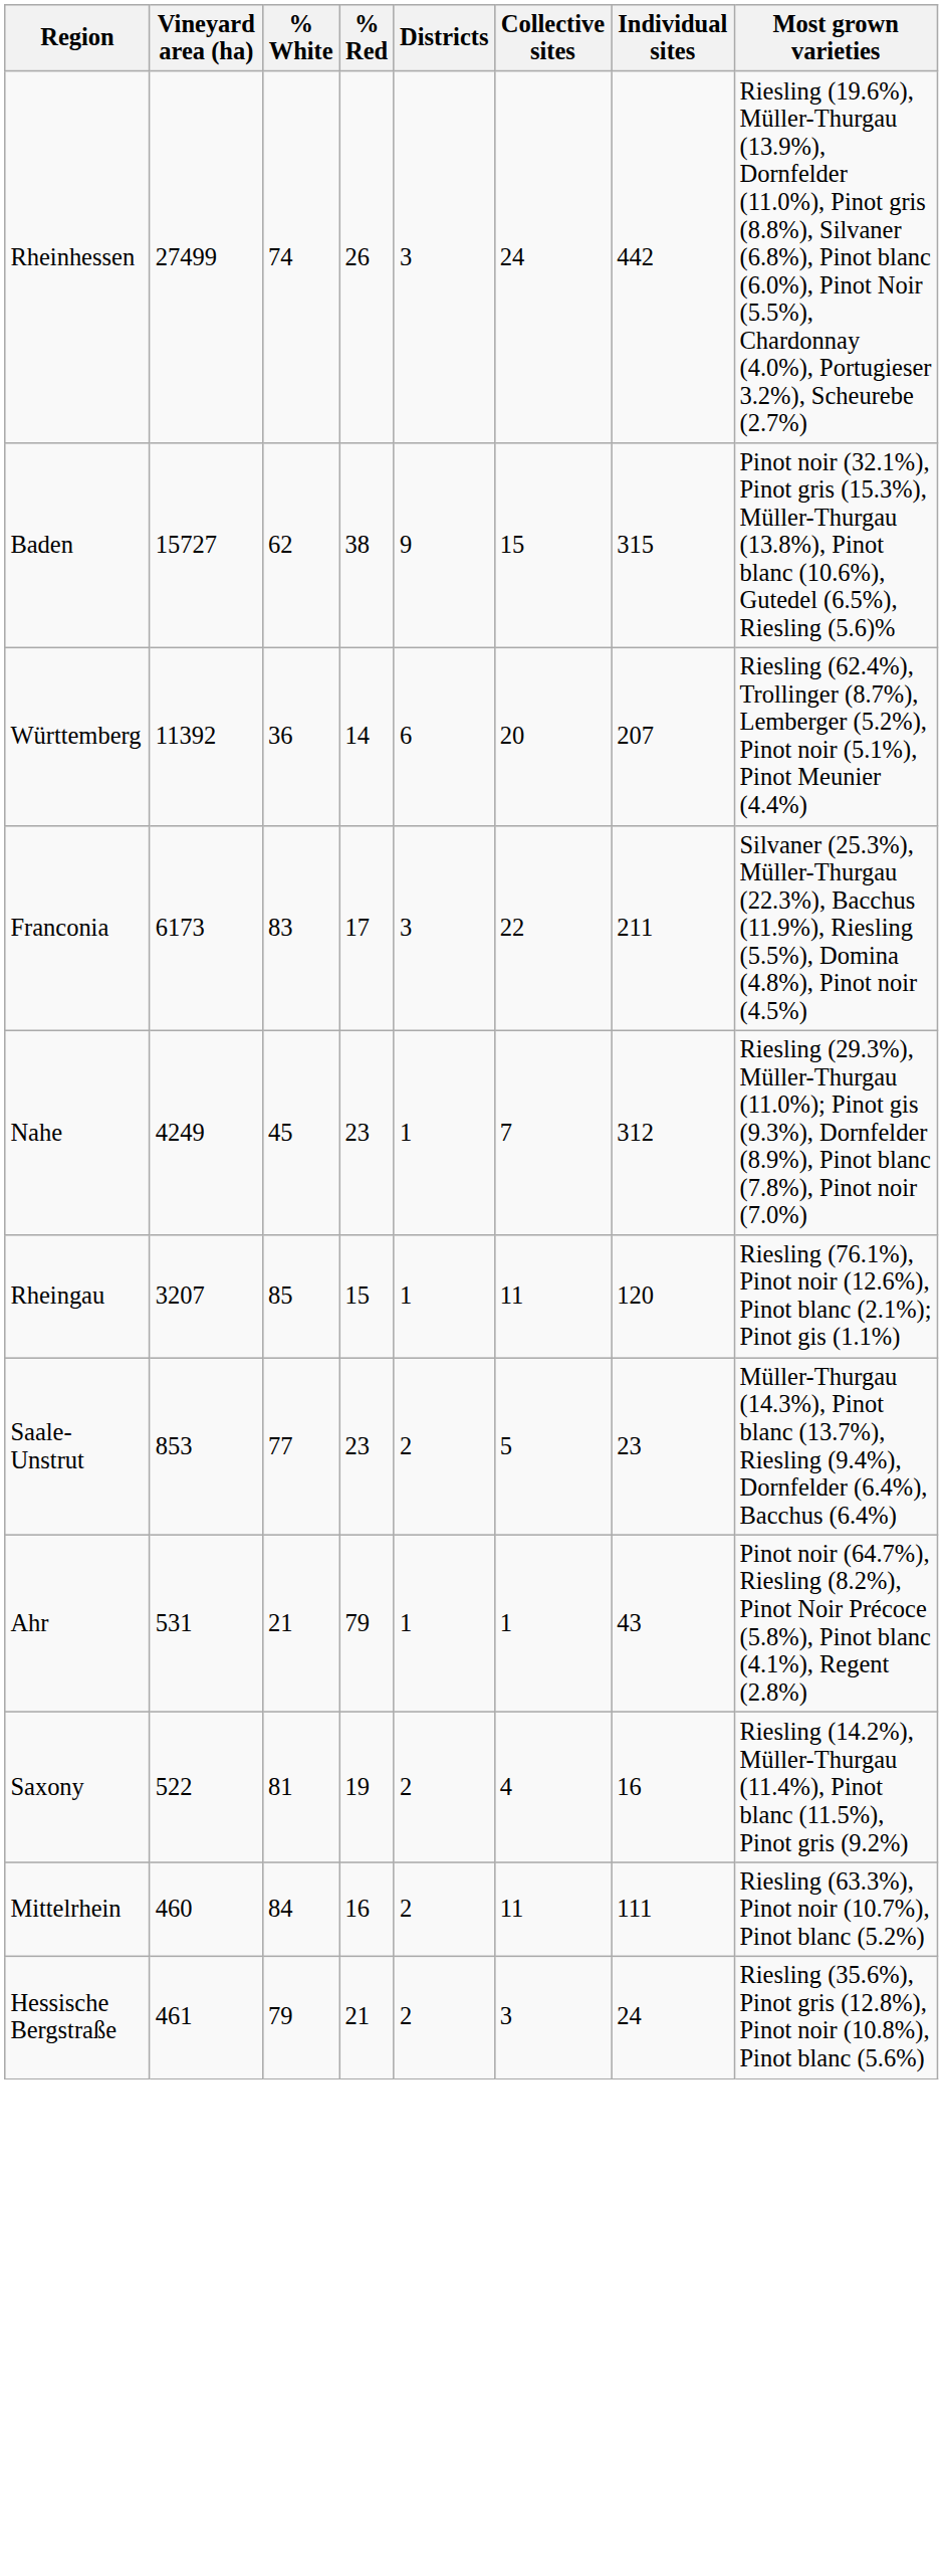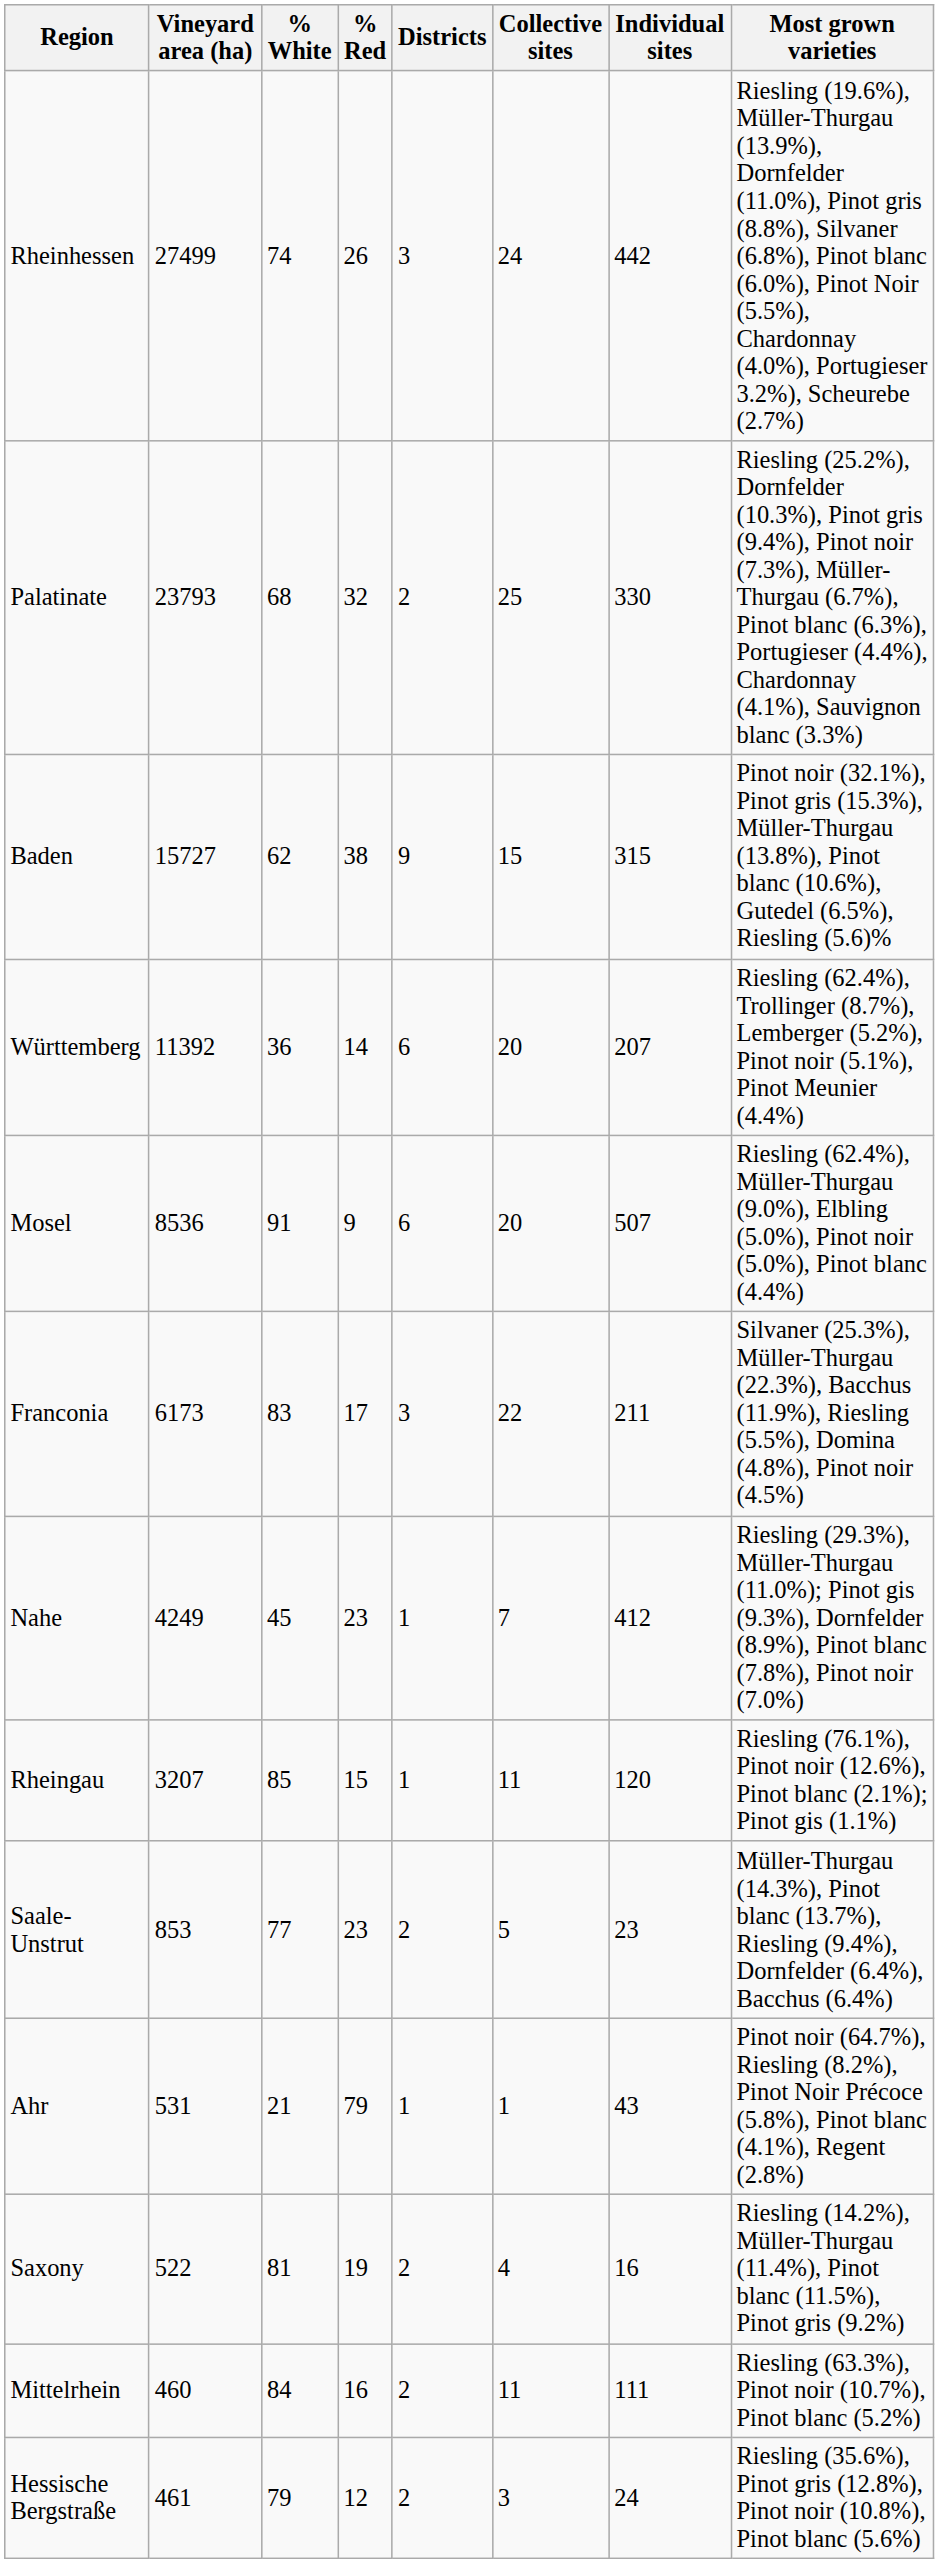+ row: Palatinate | 23793 | 68 | 32 | 2 | 25 | 330 | Riesling (25.2%), Dornfelder (10.3%), Pinot gris (9.4%), Pinot noir (7.3%), Müller-Thurgau (6.7%), Pinot blanc (6.3%), Portugieser (4.4%), Chardonnay (4.1%), Sauvignon blanc (3.3%)
+ row: Mosel | 8536 | 91 | 9 | 6 | 20 | 507 | Riesling (62.4%), Müller-Thurgau (9.0%), Elbling (5.0%), Pinot noir (5.0%), Pinot blanc (4.4%)
Nahe | Individual sites: 312 -> 412
Hessische Bergstraße | % Red: 21 -> 12
